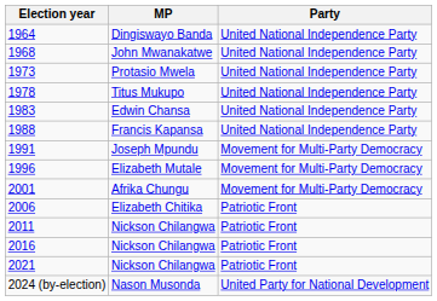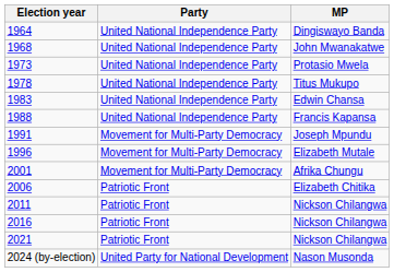columns swapped: MP <-> Party
